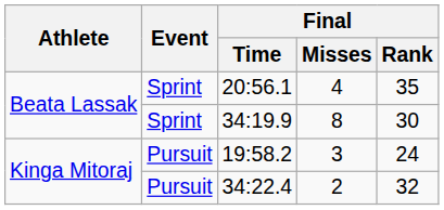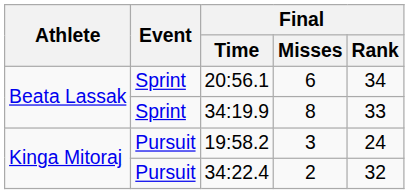20:56.1 | Final / Misses: 4 -> 6
20:56.1 | Final / Rank: 35 -> 34
34:19.9 | Final / Rank: 30 -> 33
